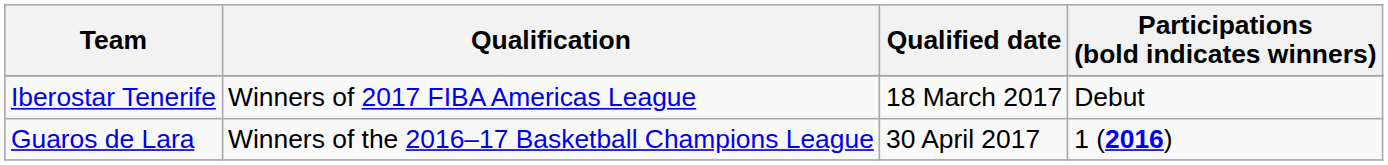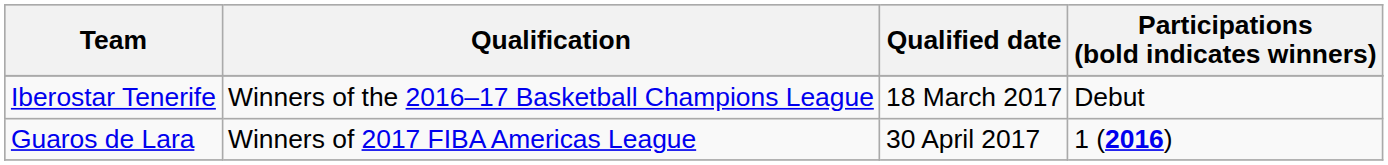Iberostar Tenerife | Qualification: Winners of 2017 FIBA Americas League -> Winners of the 2016–17 Basketball Champions League
Guaros de Lara | Qualification: Winners of the 2016–17 Basketball Champions League -> Winners of 2017 FIBA Americas League
